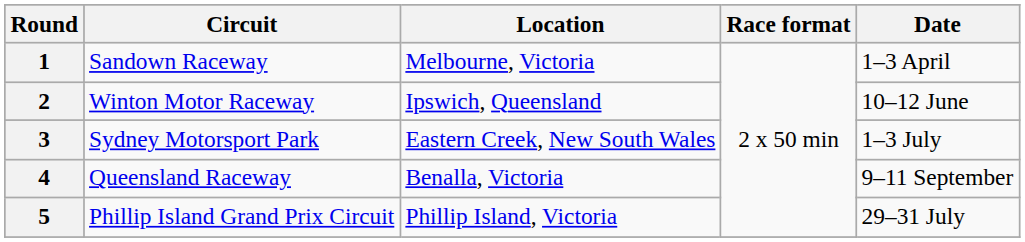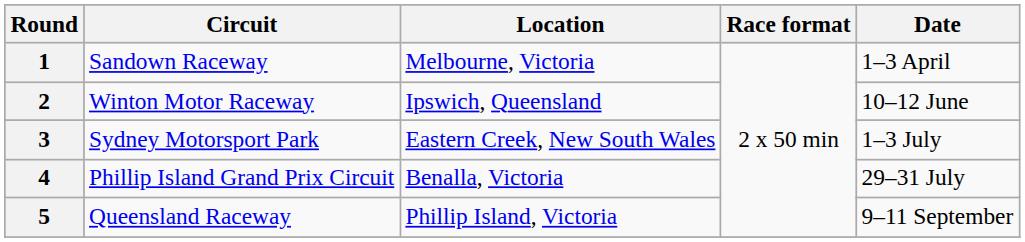4 | Circuit: Queensland Raceway -> Phillip Island Grand Prix Circuit
4 | Date: 9–11 September -> 29–31 July
5 | Circuit: Phillip Island Grand Prix Circuit -> Queensland Raceway
5 | Date: 29–31 July -> 9–11 September
